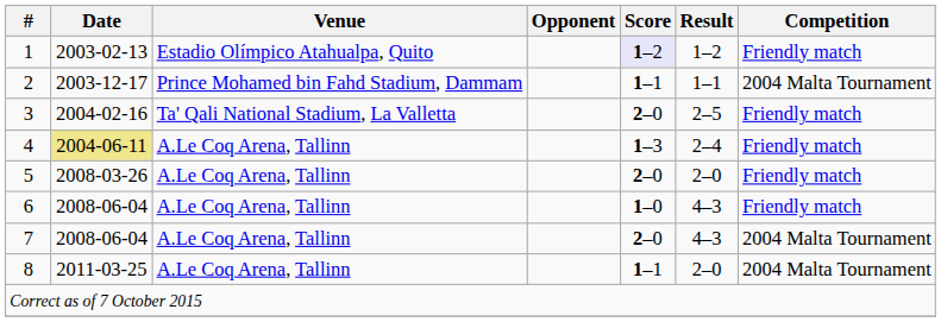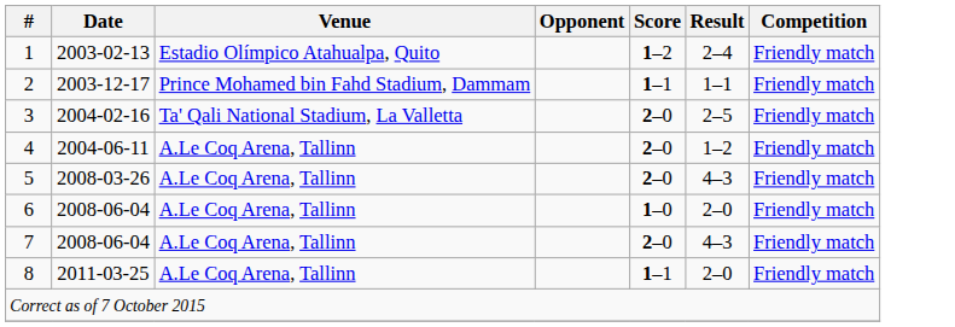1 | Score: lavender background -> no background
1 | Result: 1–2 -> 2–4
2 | Competition: 2004 Malta Tournament -> Friendly match
4 | Date: khaki background -> no background
4 | Score: 1–3 -> 2–0
4 | Result: 2–4 -> 1–2
5 | Result: 2–0 -> 4–3
6 | Result: 4–3 -> 2–0
7 | Competition: 2004 Malta Tournament -> Friendly match
8 | Competition: 2004 Malta Tournament -> Friendly match
